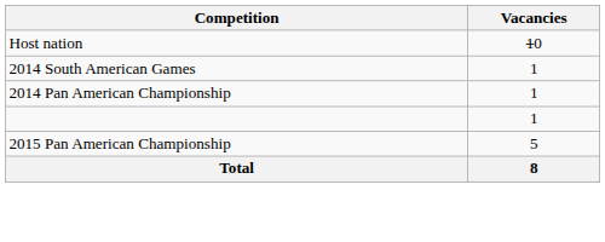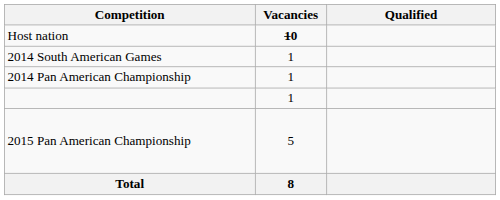+ column: Qualified
Host nation | Vacancies: normal -> bold
